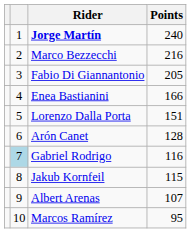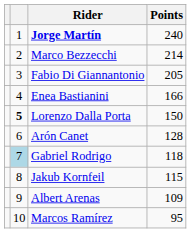Marco Bezzecchi | Points: 216 -> 214
Lorenzo Dalla Porta | column 2: normal -> bold
Lorenzo Dalla Porta | Points: 151 -> 150
Gabriel Rodrigo | Points: 116 -> 118
Albert Arenas | Points: 107 -> 109
